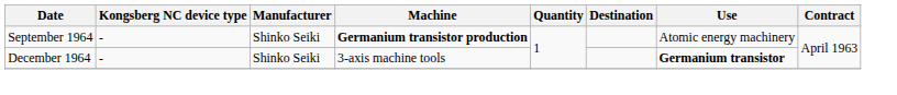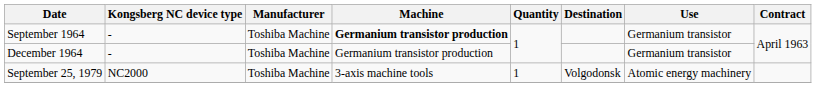September 1964 | Manufacturer: Shinko Seiki -> Toshiba Machine
September 1964 | Use: Atomic energy machinery -> Germanium transistor
December 1964 | Manufacturer: Shinko Seiki -> Toshiba Machine
December 1964 | Machine: 3-axis machine tools -> Germanium transistor production
December 1964 | Use: bold -> normal
+ row: September 25, 1979 | NC2000 | Toshiba Machine | 3-axis machine tools | 1 | Volgodonsk | Atomic energy machinery
